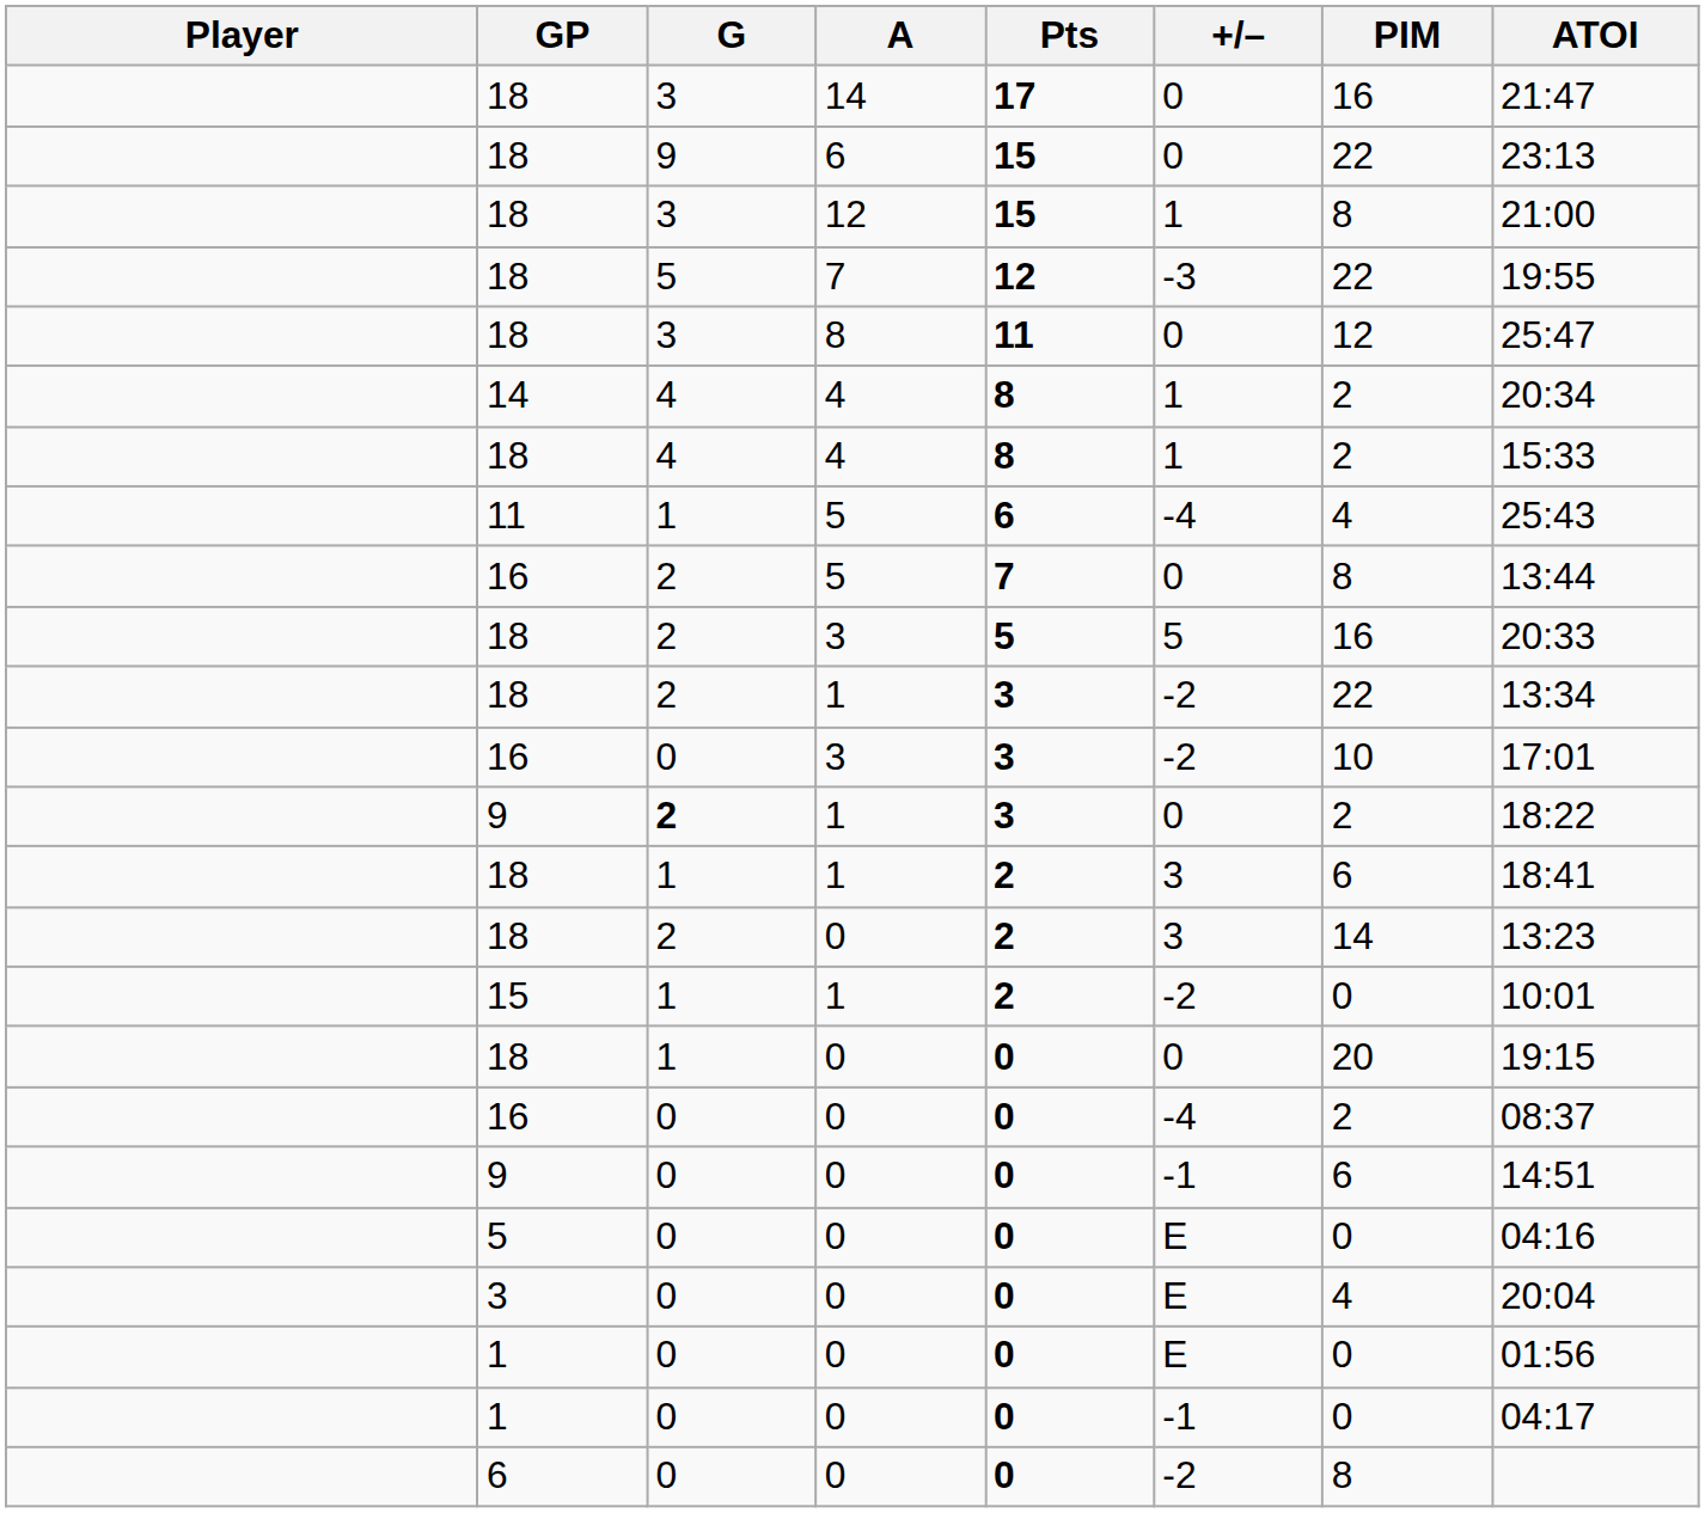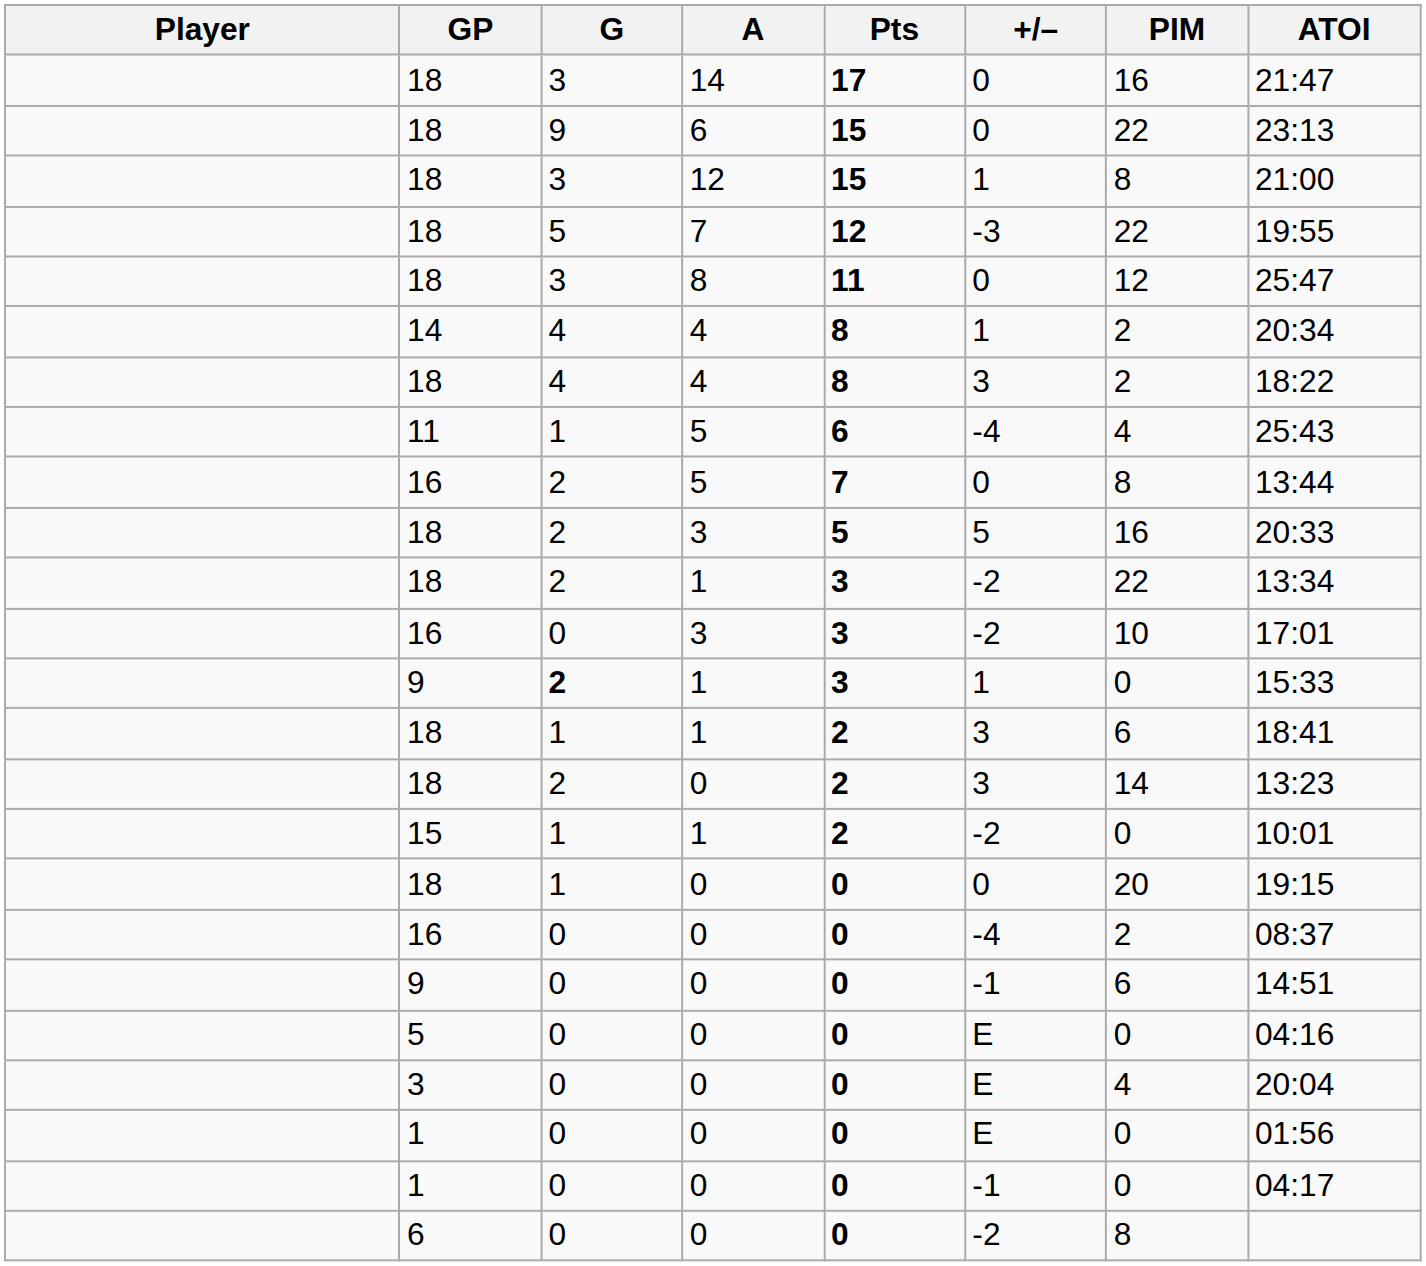18 / 4 | +/–: 1 -> 3
18 / 4 | ATOI: 15:33 -> 18:22
9 / 1 | +/–: 0 -> 1
9 / 1 | PIM: 2 -> 0
9 / 1 | ATOI: 18:22 -> 15:33
